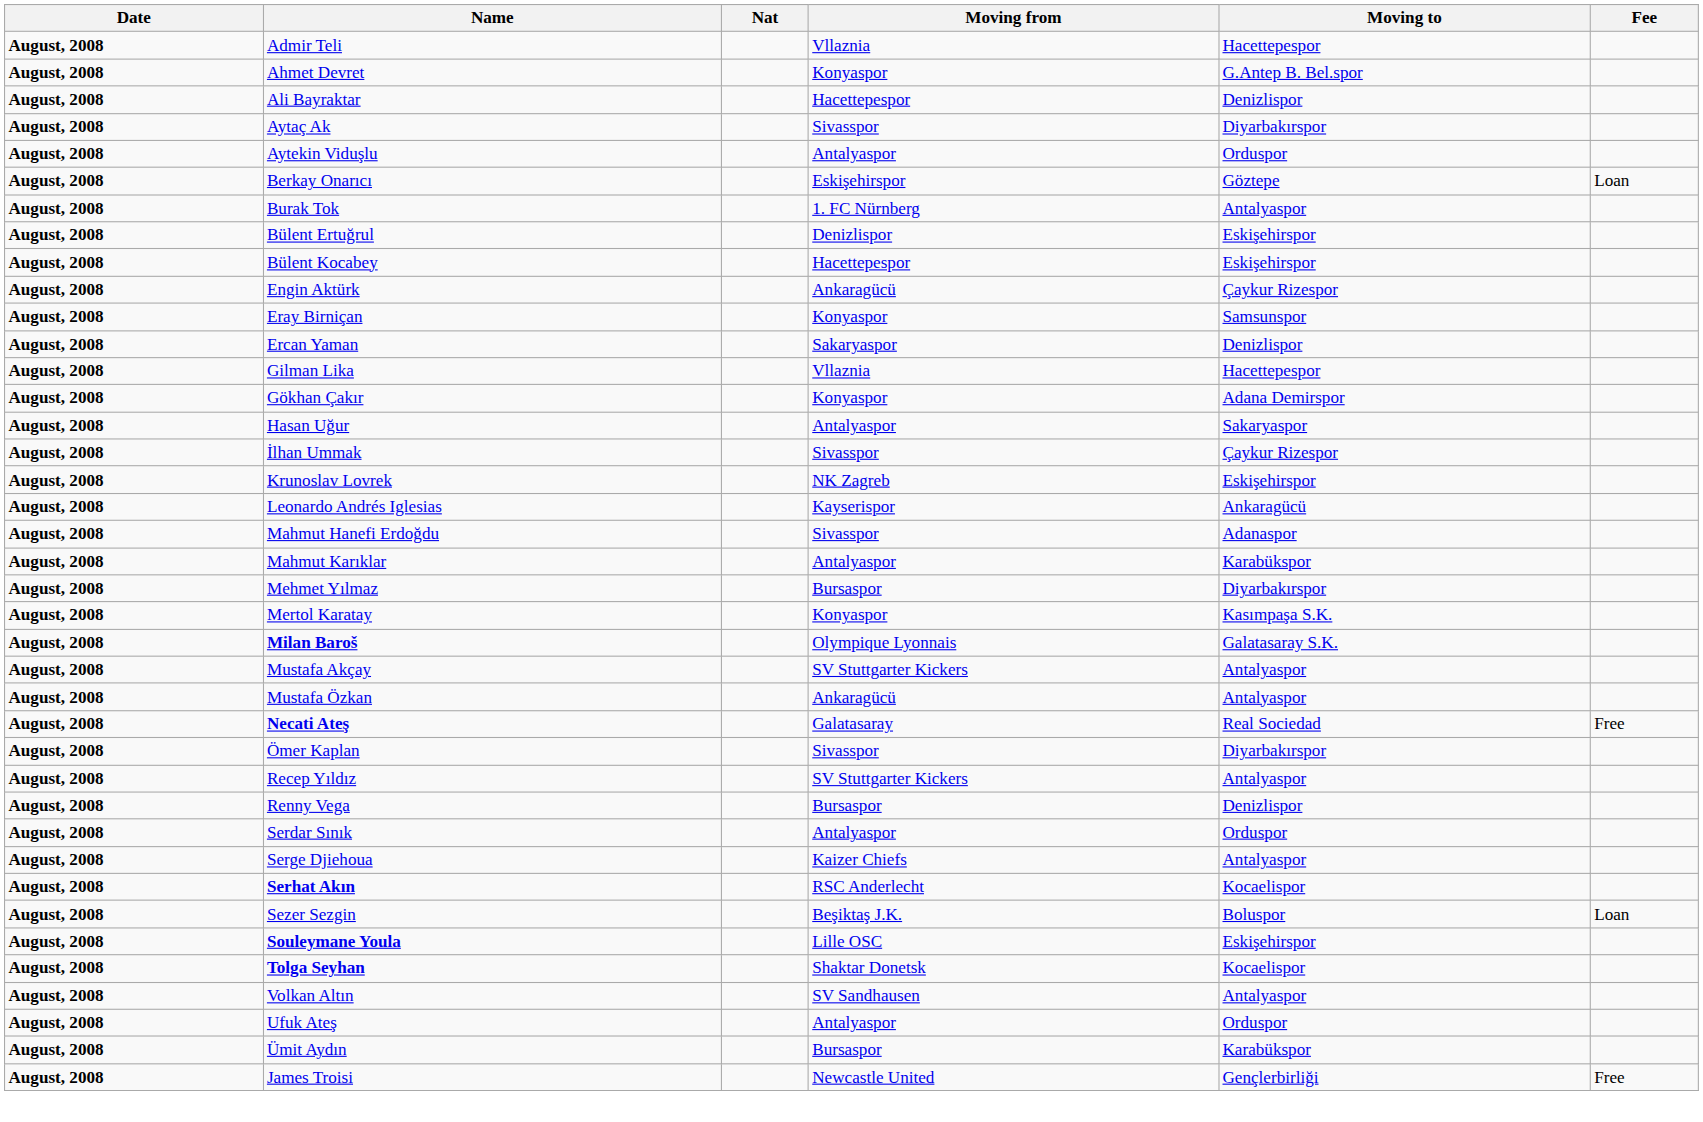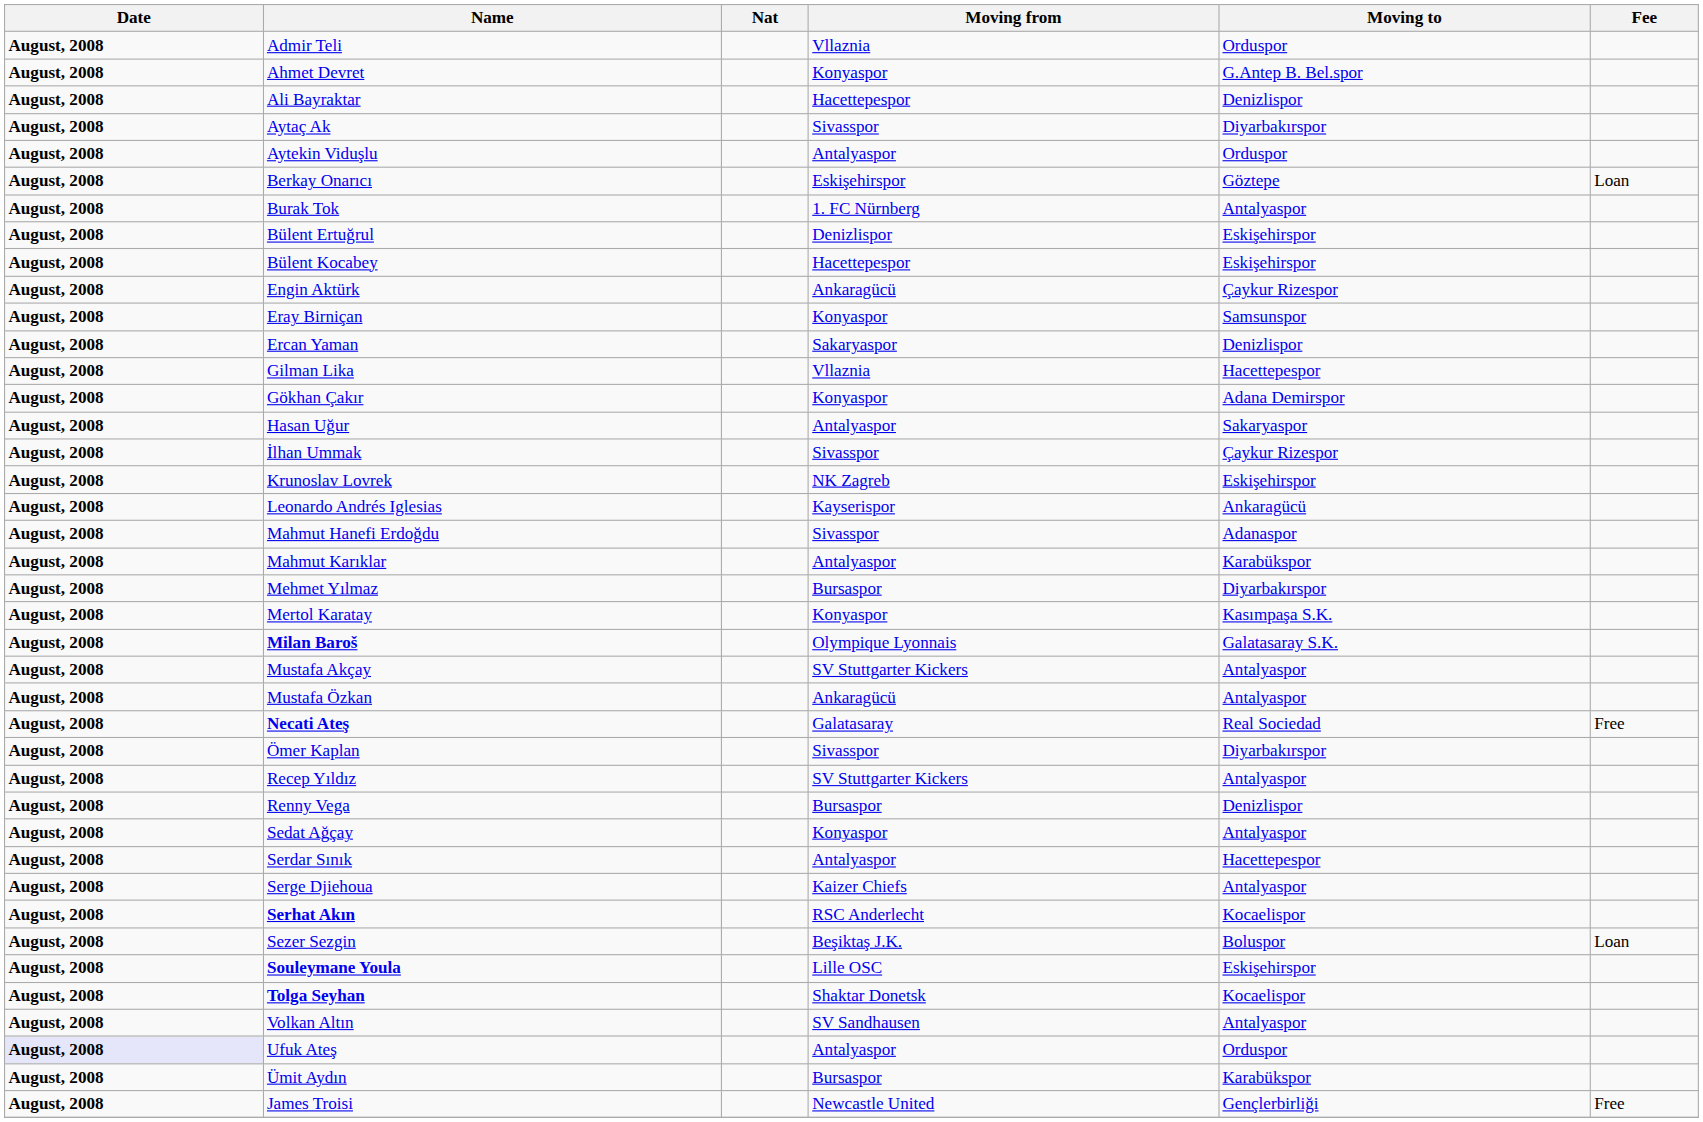Admir Teli | Moving to: Hacettepespor -> Orduspor
+ row: August, 2008 | Sedat Ağçay | Konyaspor | Antalyaspor
Serdar Sınık | Moving to: Orduspor -> Hacettepespor
Ufuk Ateş | Date: no background -> lavender background
